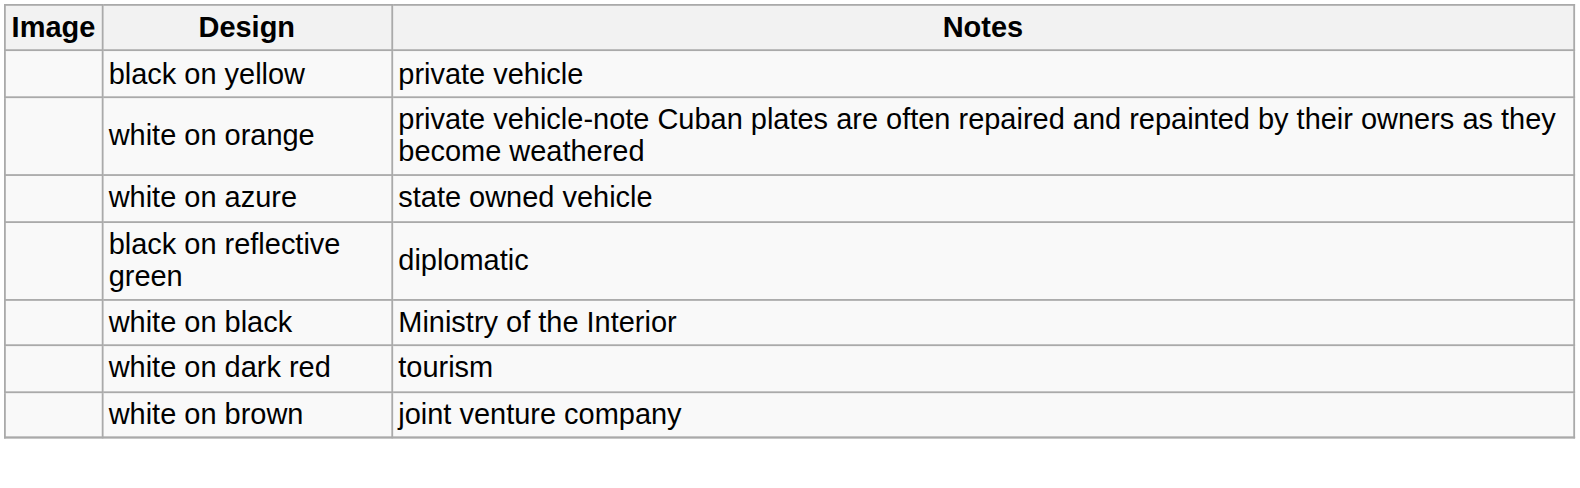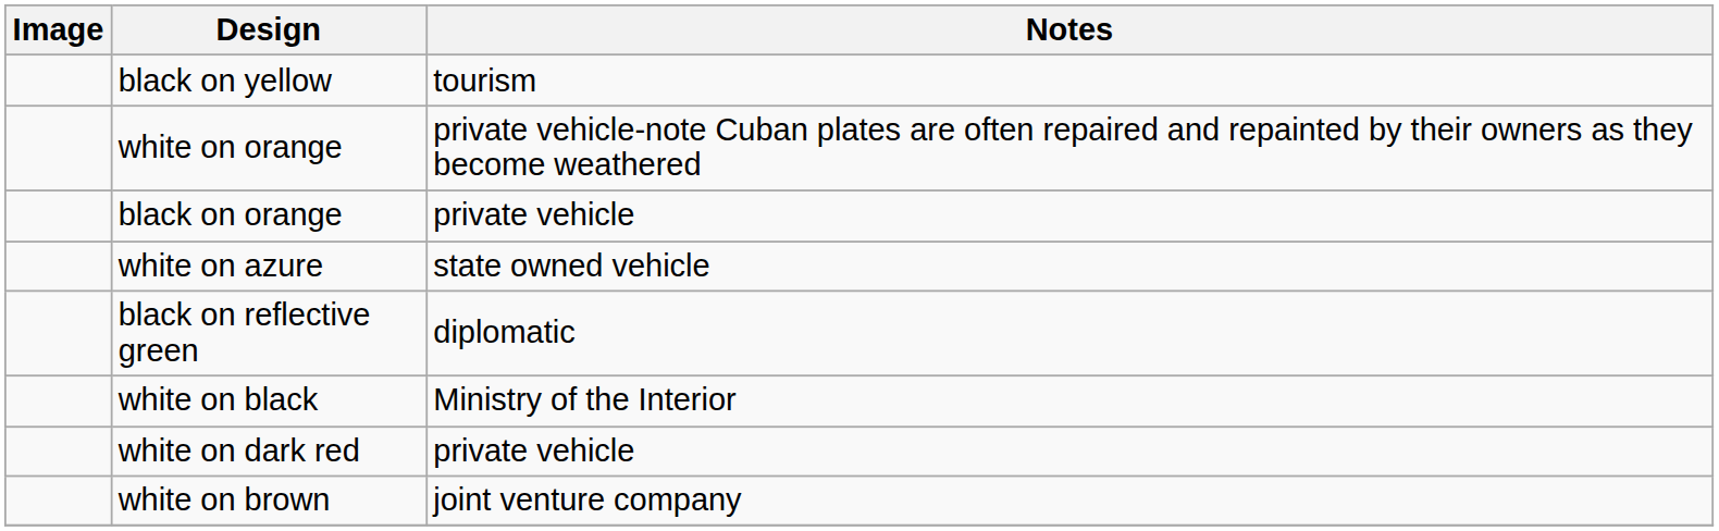black on yellow | Notes: private vehicle -> tourism
+ row: black on orange | private vehicle
white on dark red | Notes: tourism -> private vehicle
